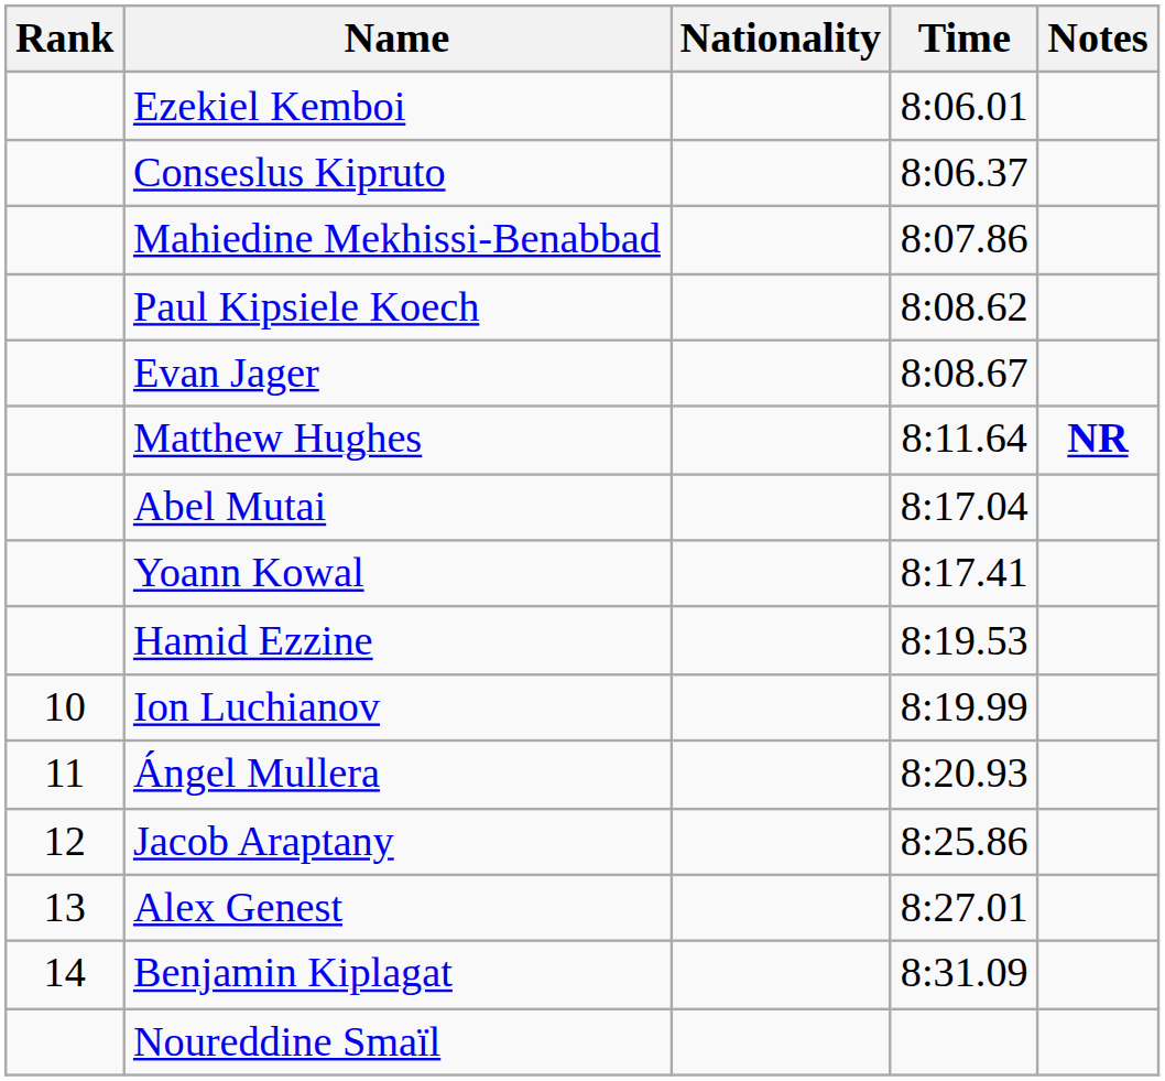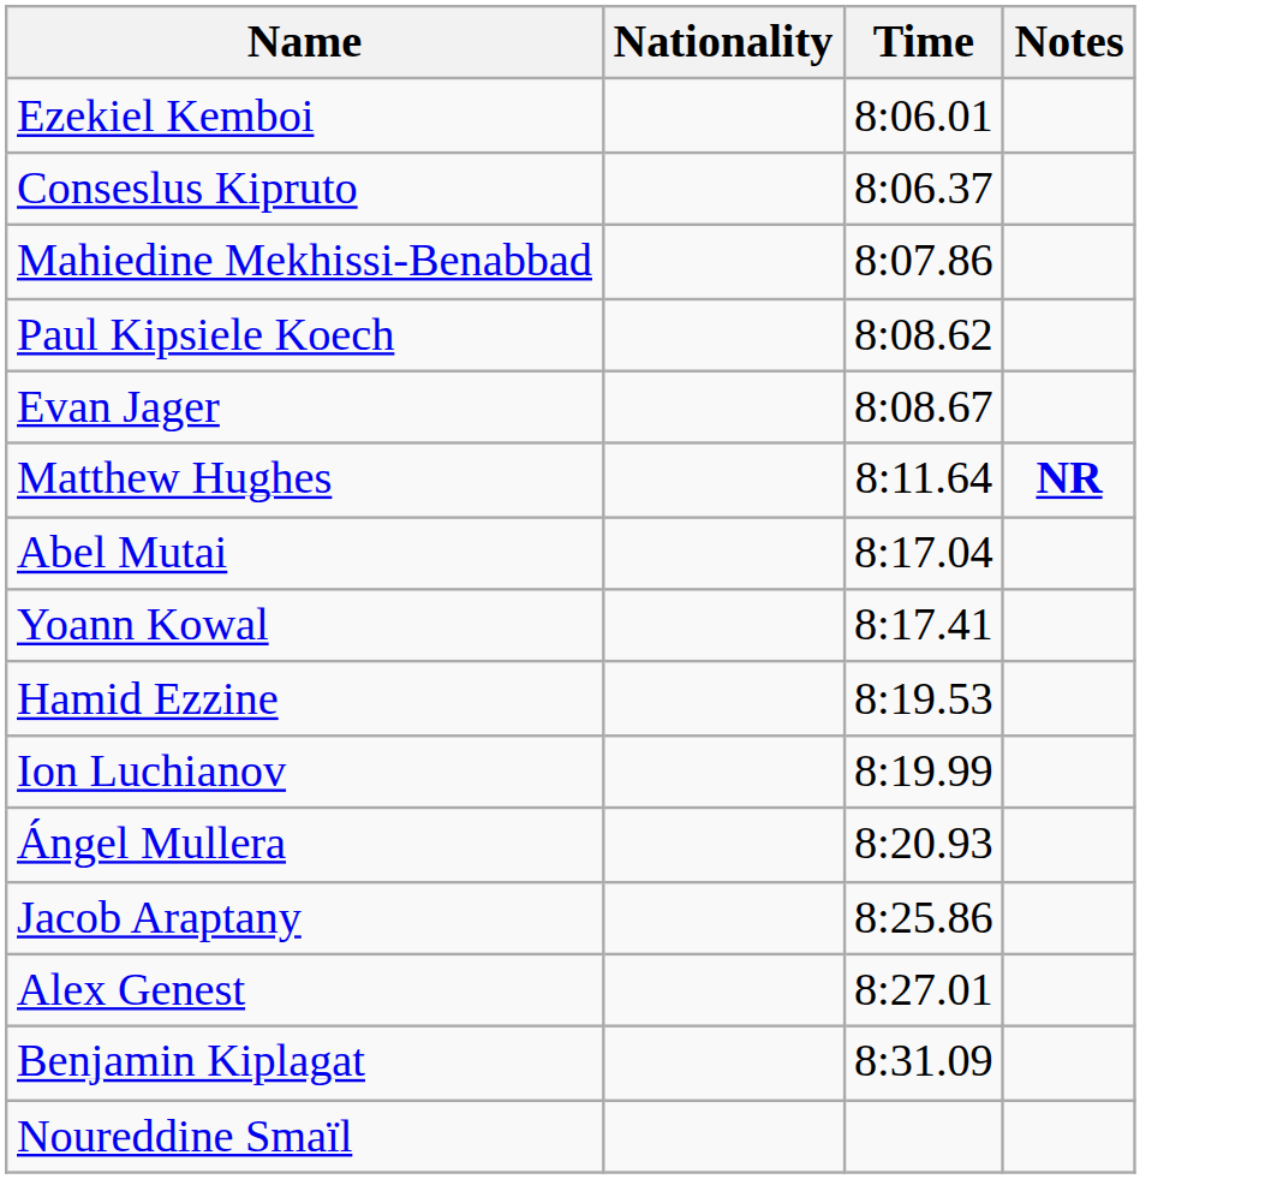- column: Rank | 10 | 11 | 12 | 13 | 14
